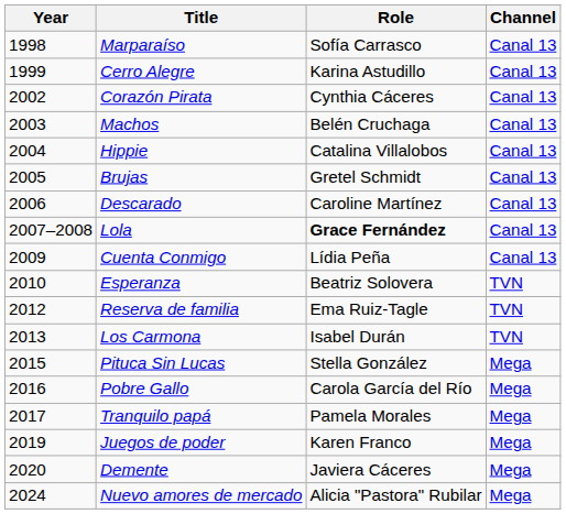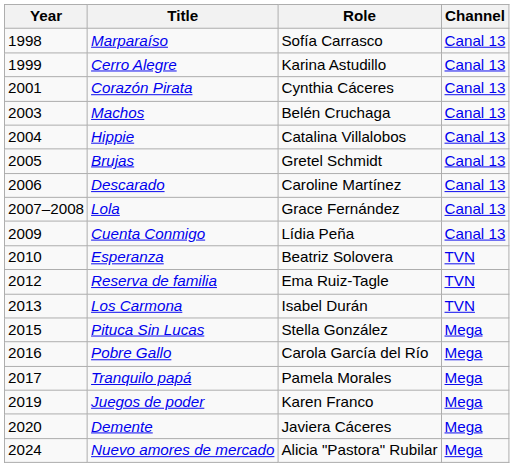Corazón Pirata | Year: 2002 -> 2001
Lola | Role: bold -> normal
